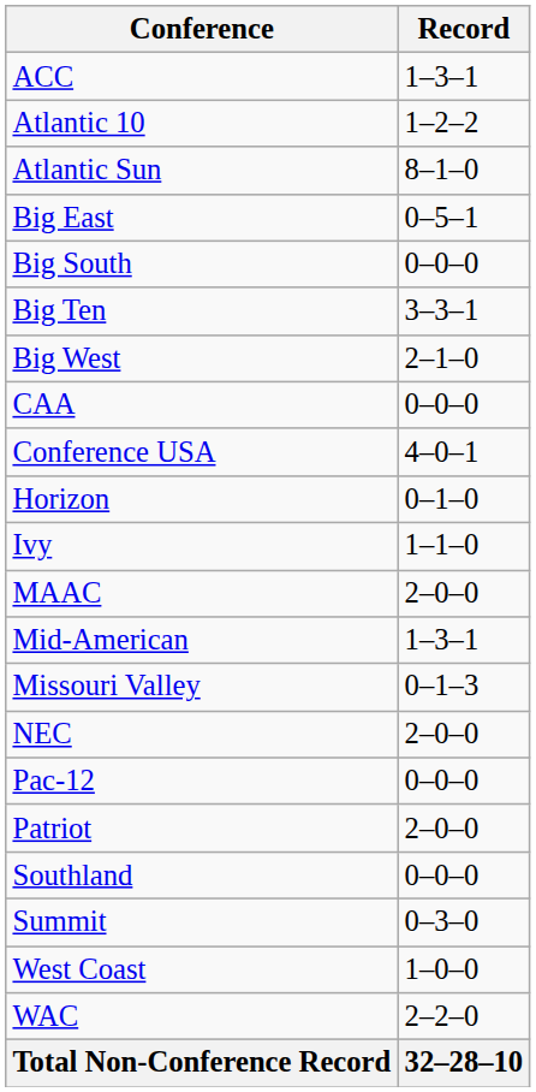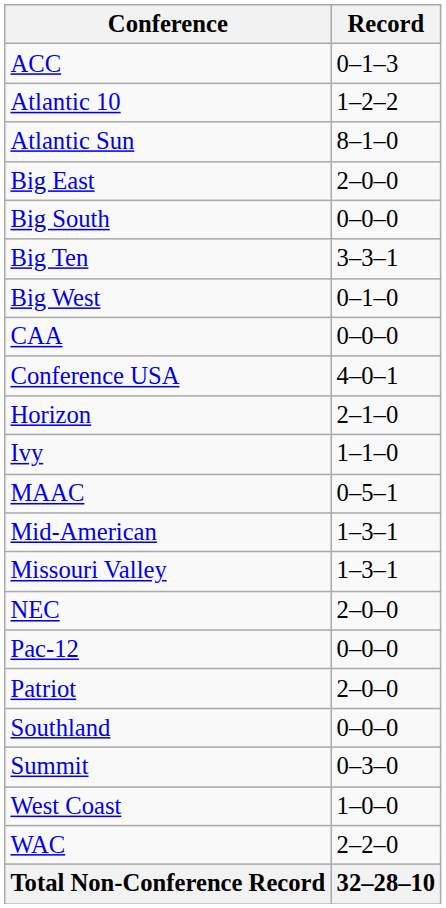ACC | Record: 1–3–1 -> 0–1–3
Big East | Record: 0–5–1 -> 2–0–0
Big West | Record: 2–1–0 -> 0–1–0
Horizon | Record: 0–1–0 -> 2–1–0
MAAC | Record: 2–0–0 -> 0–5–1
Missouri Valley | Record: 0–1–3 -> 1–3–1
